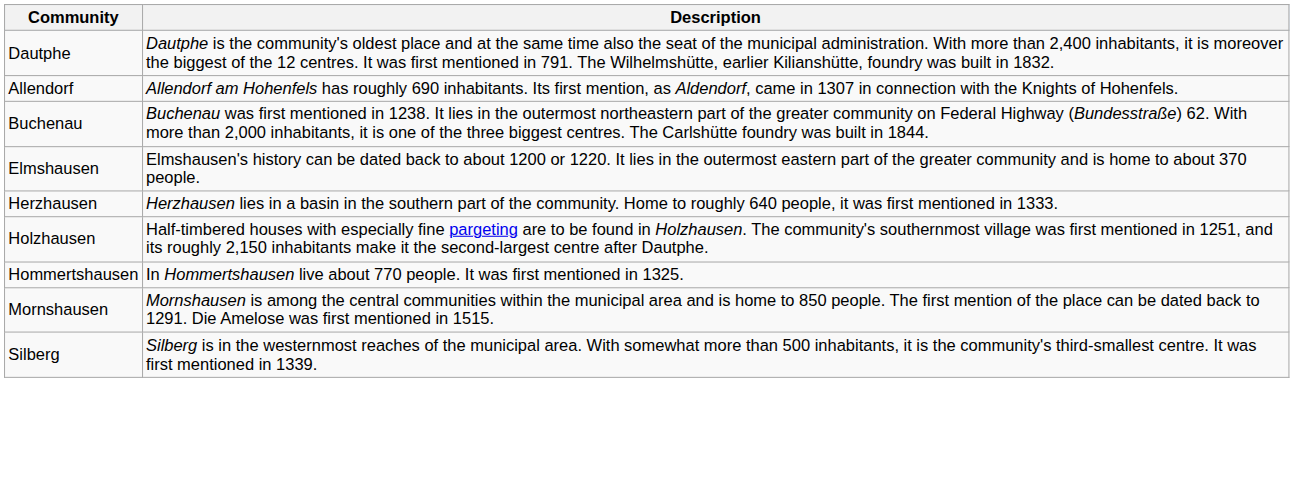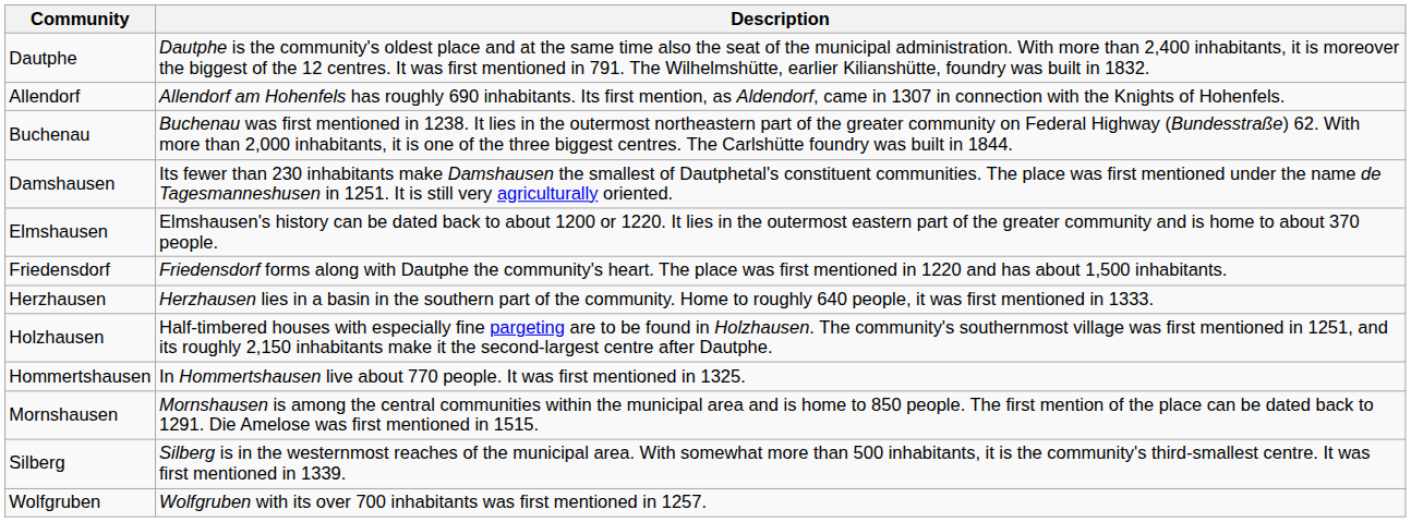+ row: Damshausen | Its fewer than 230 inhabitants make Damshausen the smallest of Dautphetal's constituent communities. The place was first mentioned under the name de Tagesmanneshusen in 1251. It is still very agriculturally oriented.
+ row: Friedensdorf | Friedensdorf forms along with Dautphe the community's heart. The place was first mentioned in 1220 and has about 1,500 inhabitants.
+ row: Wolfgruben | Wolfgruben with its over 700 inhabitants was first mentioned in 1257.
